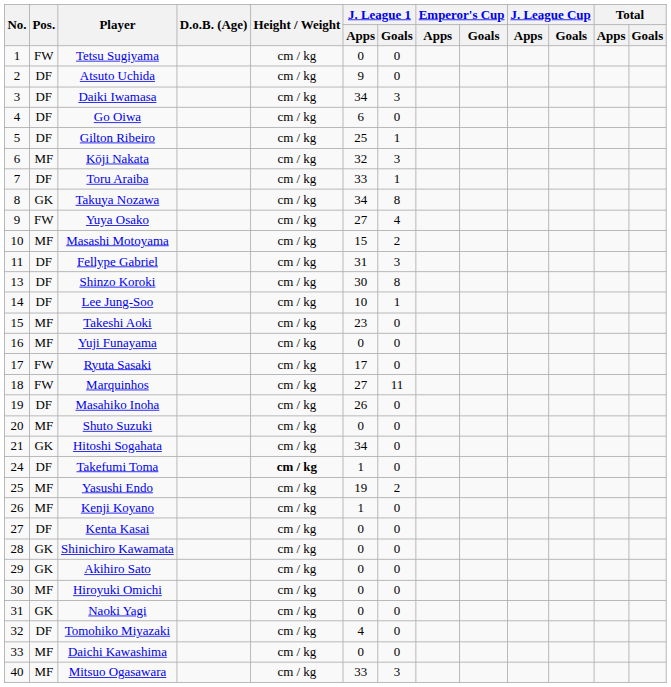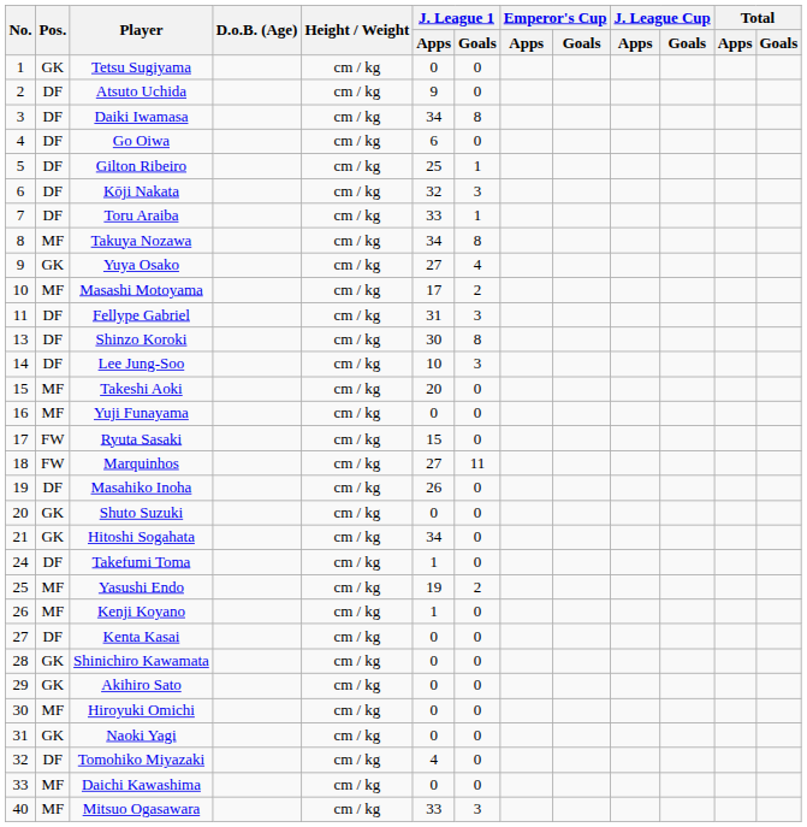Tetsu Sugiyama | Pos.: FW -> GK
Daiki Iwamasa | J. League 1 / Goals: 3 -> 8
Kōji Nakata | Pos.: MF -> DF
Takuya Nozawa | Pos.: GK -> MF
Yuya Osako | Pos.: FW -> GK
Masashi Motoyama | J. League 1 / Apps: 15 -> 17
Lee Jung-Soo | J. League 1 / Goals: 1 -> 3
Takeshi Aoki | J. League 1 / Apps: 23 -> 20
Ryuta Sasaki | J. League 1 / Apps: 17 -> 15
Shuto Suzuki | Pos.: MF -> GK
Takefumi Toma | Height / Weight: bold -> normal
